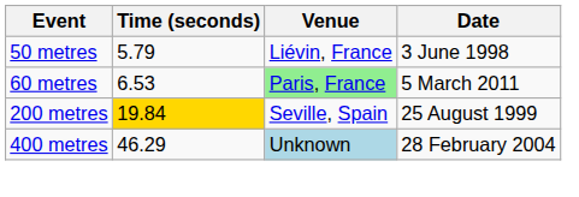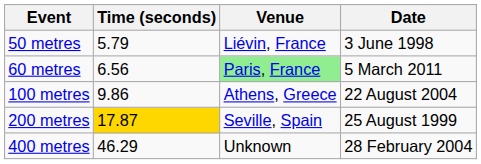60 metres | Time (seconds): 6.53 -> 6.56
+ row: 100 metres | 9.86 | Athens, Greece | 22 August 2004
200 metres | Time (seconds): 19.84 -> 17.87
400 metres | Venue: lightblue background -> no background
